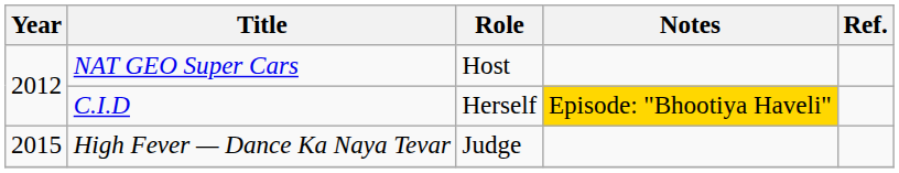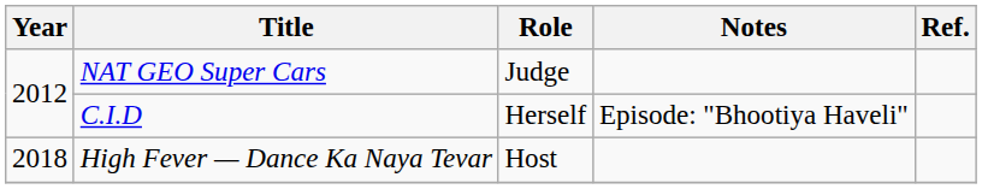NAT GEO Super Cars | Role: Host -> Judge
C.I.D | Notes: gold background -> no background
High Fever — Dance Ka Naya Tevar | Year: 2015 -> 2018
High Fever — Dance Ka Naya Tevar | Role: Judge -> Host
